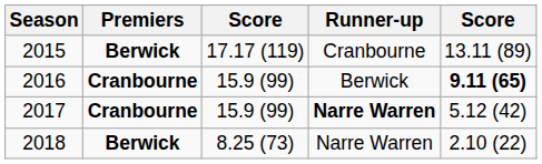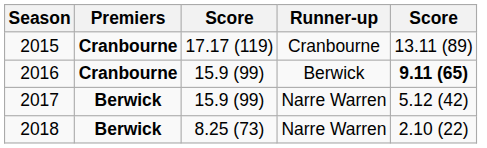2015 | Premiers: Berwick -> Cranbourne
2017 | Premiers: Cranbourne -> Berwick
2017 | Runner-up: bold -> normal
